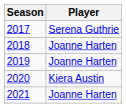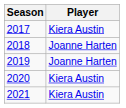2017 | Player: Serena Guthrie -> Kiera Austin
2021 | Player: Joanne Harten -> Kiera Austin
